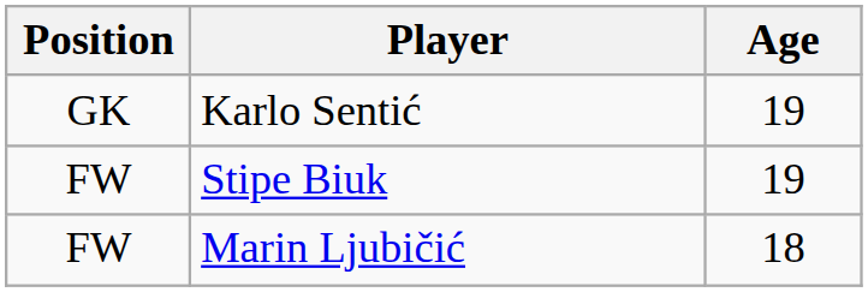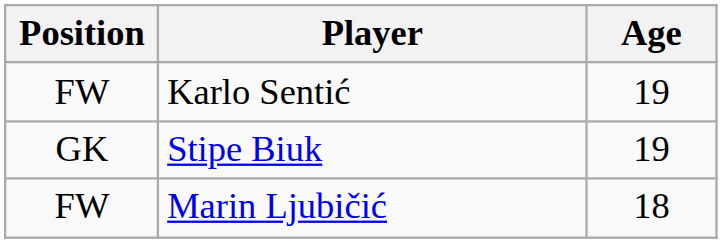Karlo Sentić | Position: GK -> FW
Stipe Biuk | Position: FW -> GK
